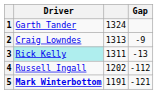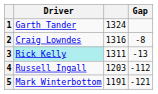2 | column 3: 1313 -> 1316
2 | Gap: -9 -> -8
4 | column 3: 1202 -> 1203
5 | Driver: bold -> normal
